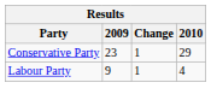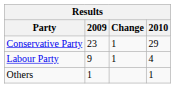+ row: Others | 1 | 1
